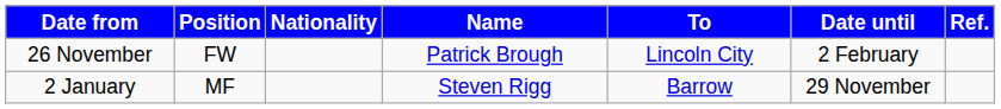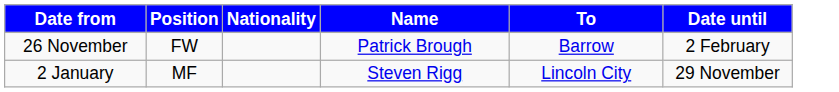- column: Ref.
26 November | To: Lincoln City -> Barrow
2 January | To: Barrow -> Lincoln City
